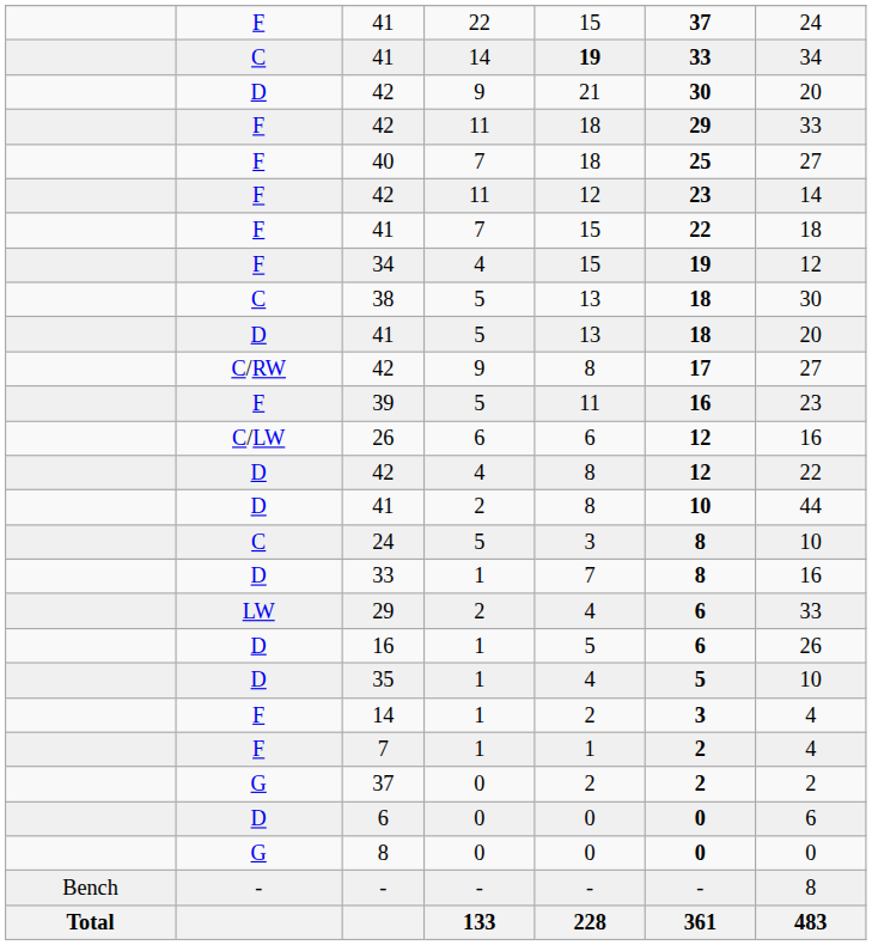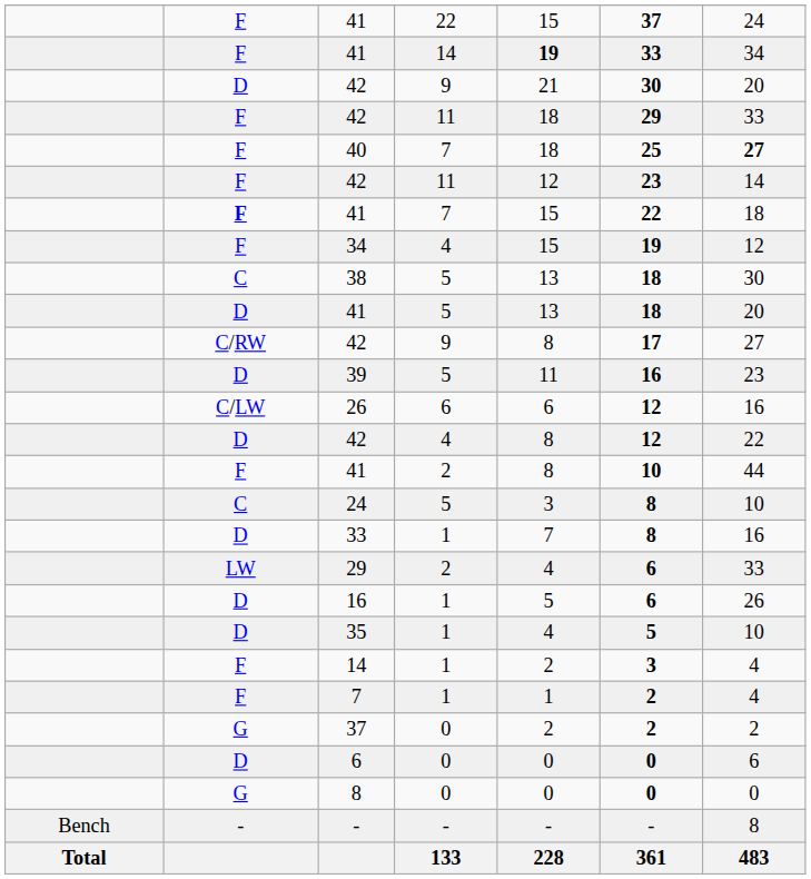41 / 14 | column 2: C -> F
40 | column 7: normal -> bold
41 / 7 | column 2: normal -> bold
39 | column 2: F -> D
41 / 2 | column 2: D -> F
